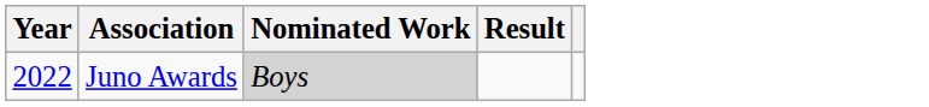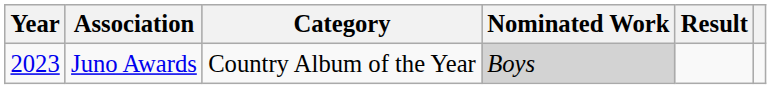+ column: Category | Country Album of the Year
Juno Awards | Year: 2022 -> 2023
